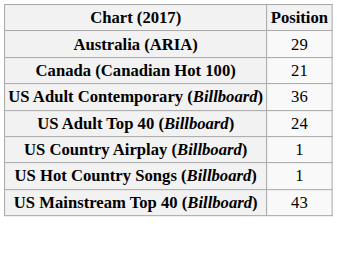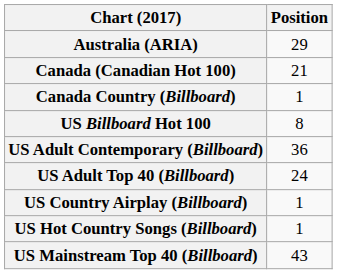+ row: Canada Country (Billboard) | 1
+ row: US Billboard Hot 100 | 8
